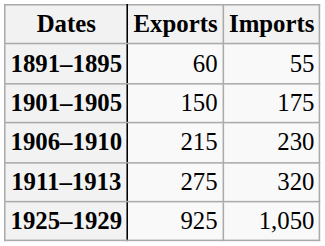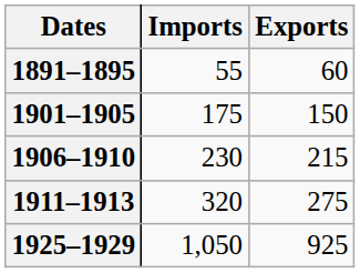columns swapped: Imports <-> Exports
